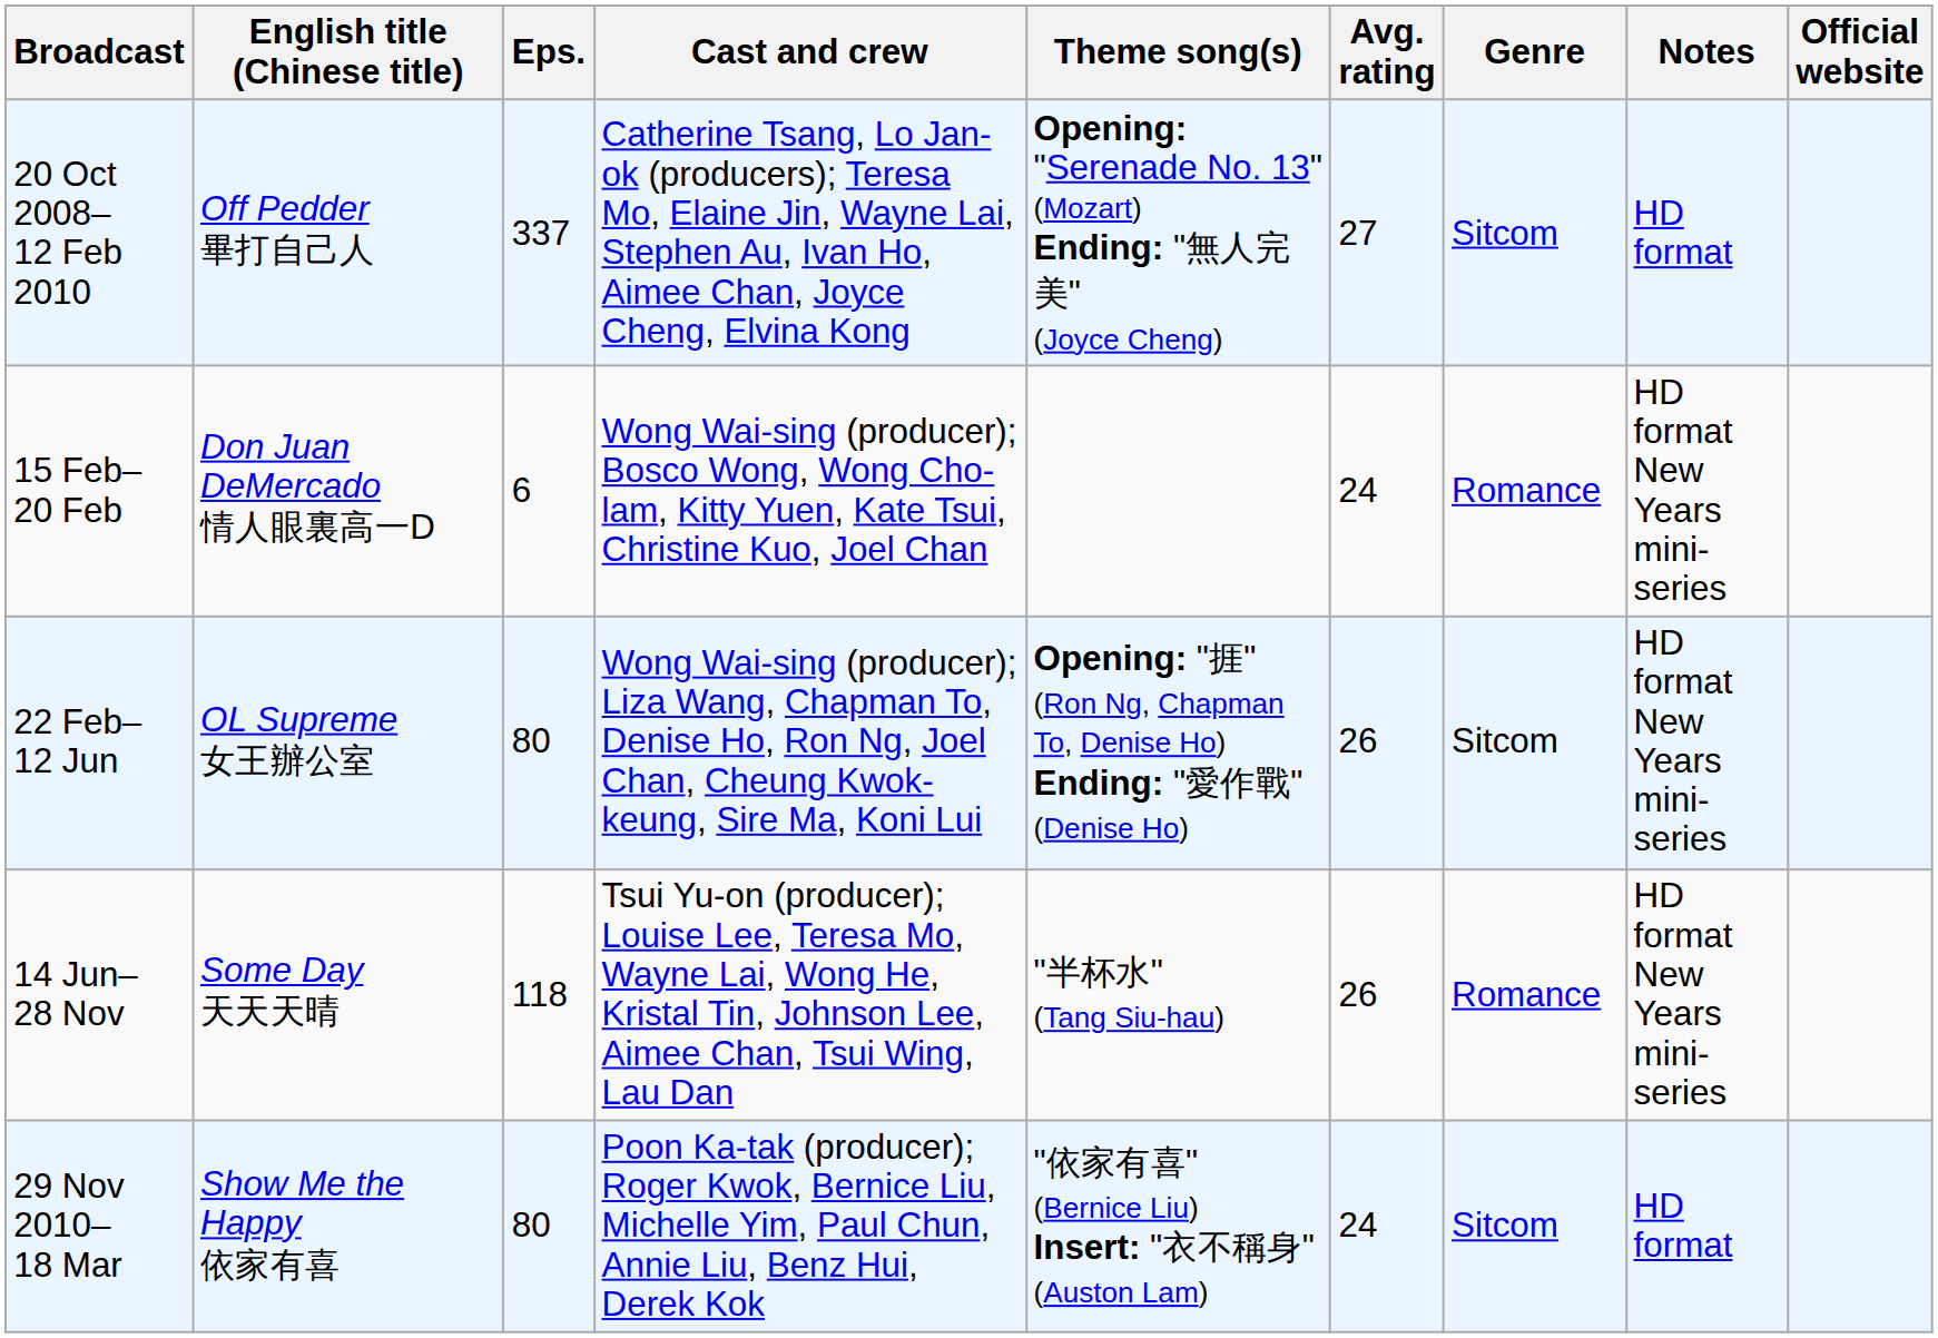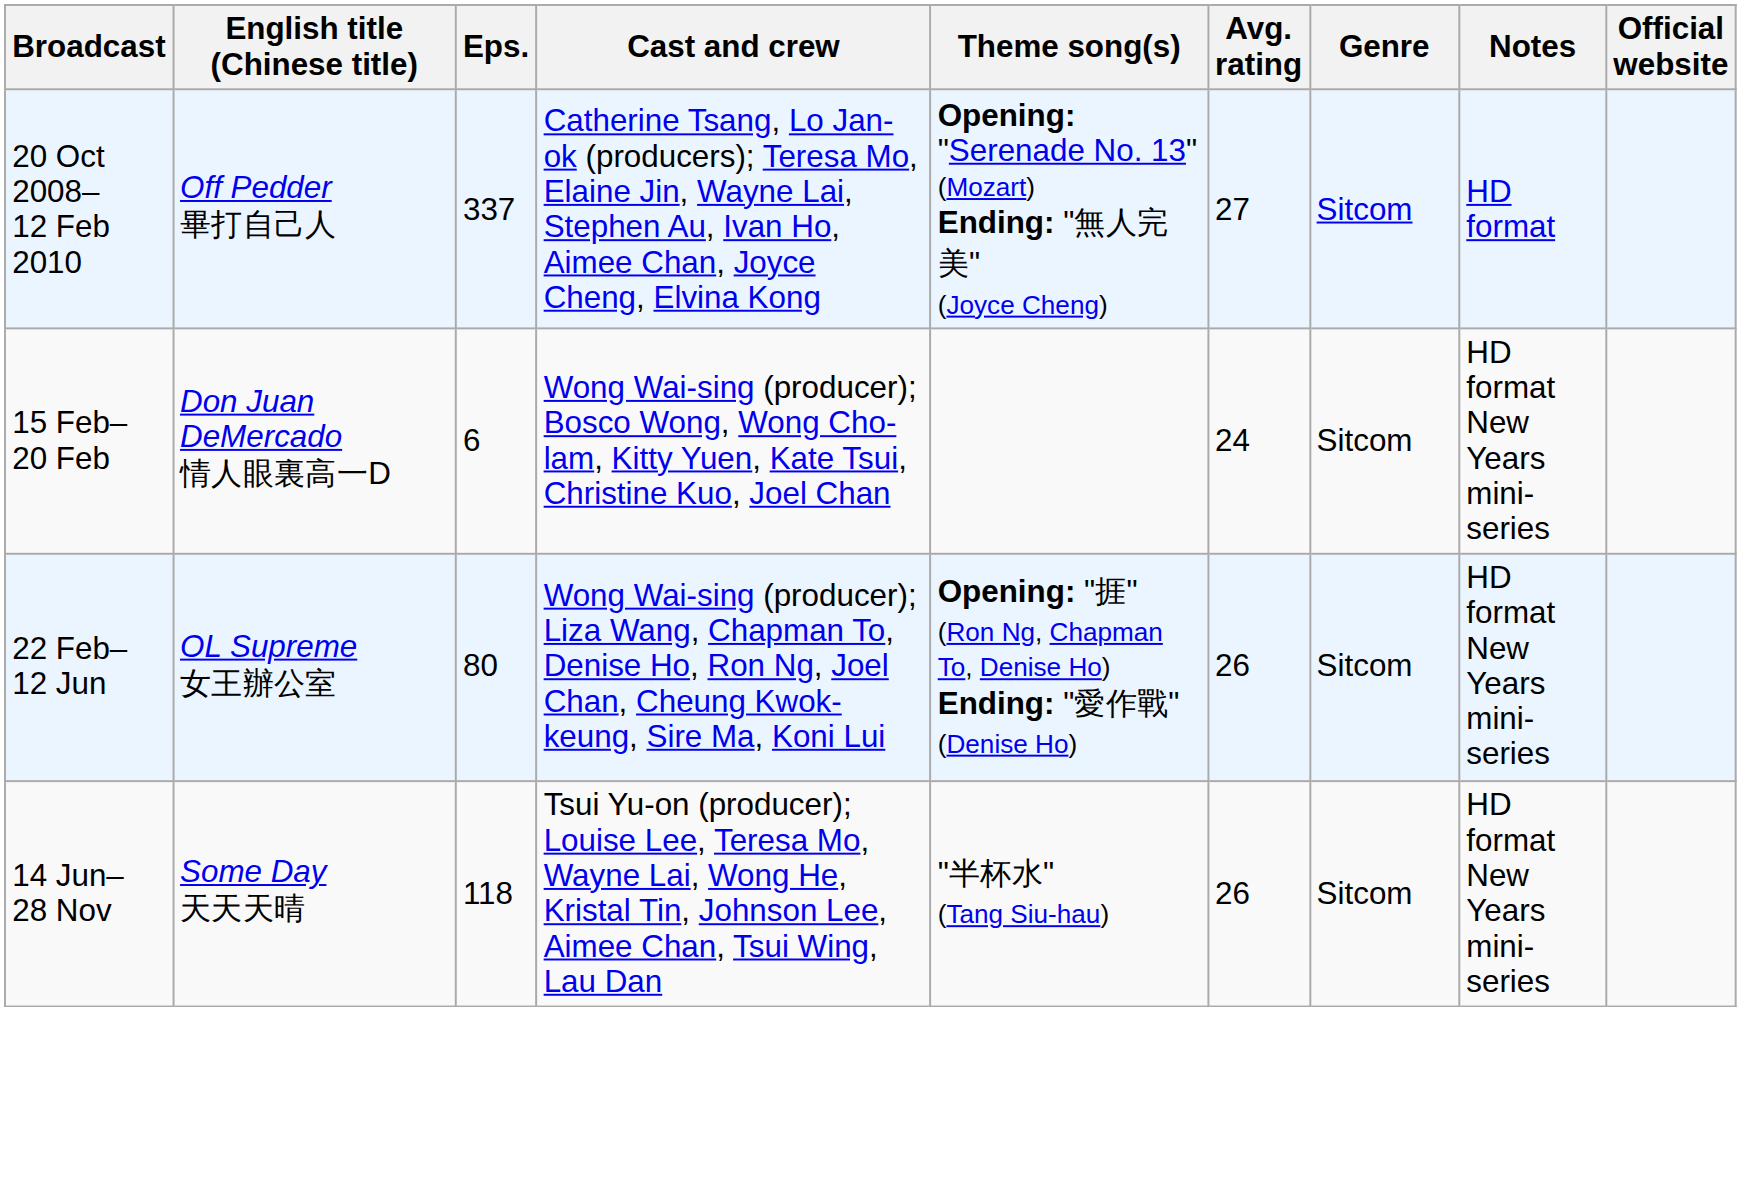15 Feb– 20 Feb | Genre: Romance -> Sitcom
14 Jun– 28 Nov | Genre: Romance -> Sitcom
- row: 29 Nov 2010– 18 Mar | Show Me the Happy 依家有喜 | 80 | Poon Ka-tak (producer); Roger Kwok, Bernice Liu, Michelle Yim, Paul Chun, Annie Liu, Benz Hui, Derek Kok | "依家有喜" (Bernice Liu) Insert: "衣不稱身" (Auston Lam) | 24 | Sitcom | HD format
